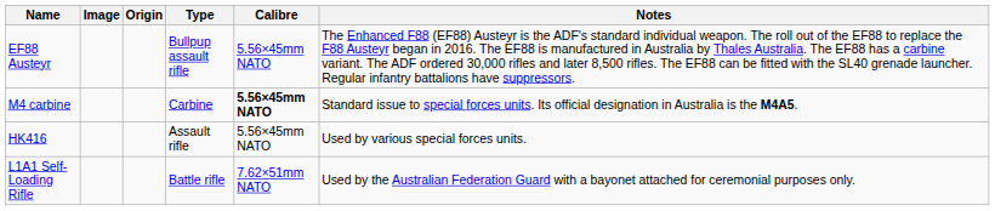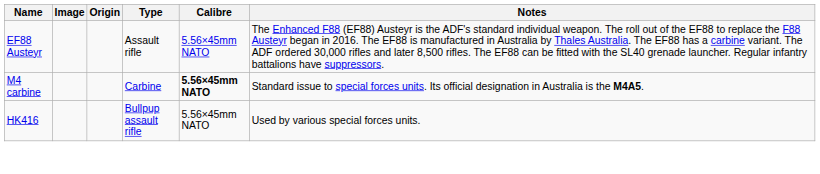EF88 Austeyr | Type: Bullpup assault rifle -> Assault rifle
HK416 | Type: Assault rifle -> Bullpup assault rifle
- row: L1A1 Self-Loading Rifle | Battle rifle | 7.62×51mm NATO | Used by the Australian Federation Guard with a bayonet attached for ceremonial purposes only.
